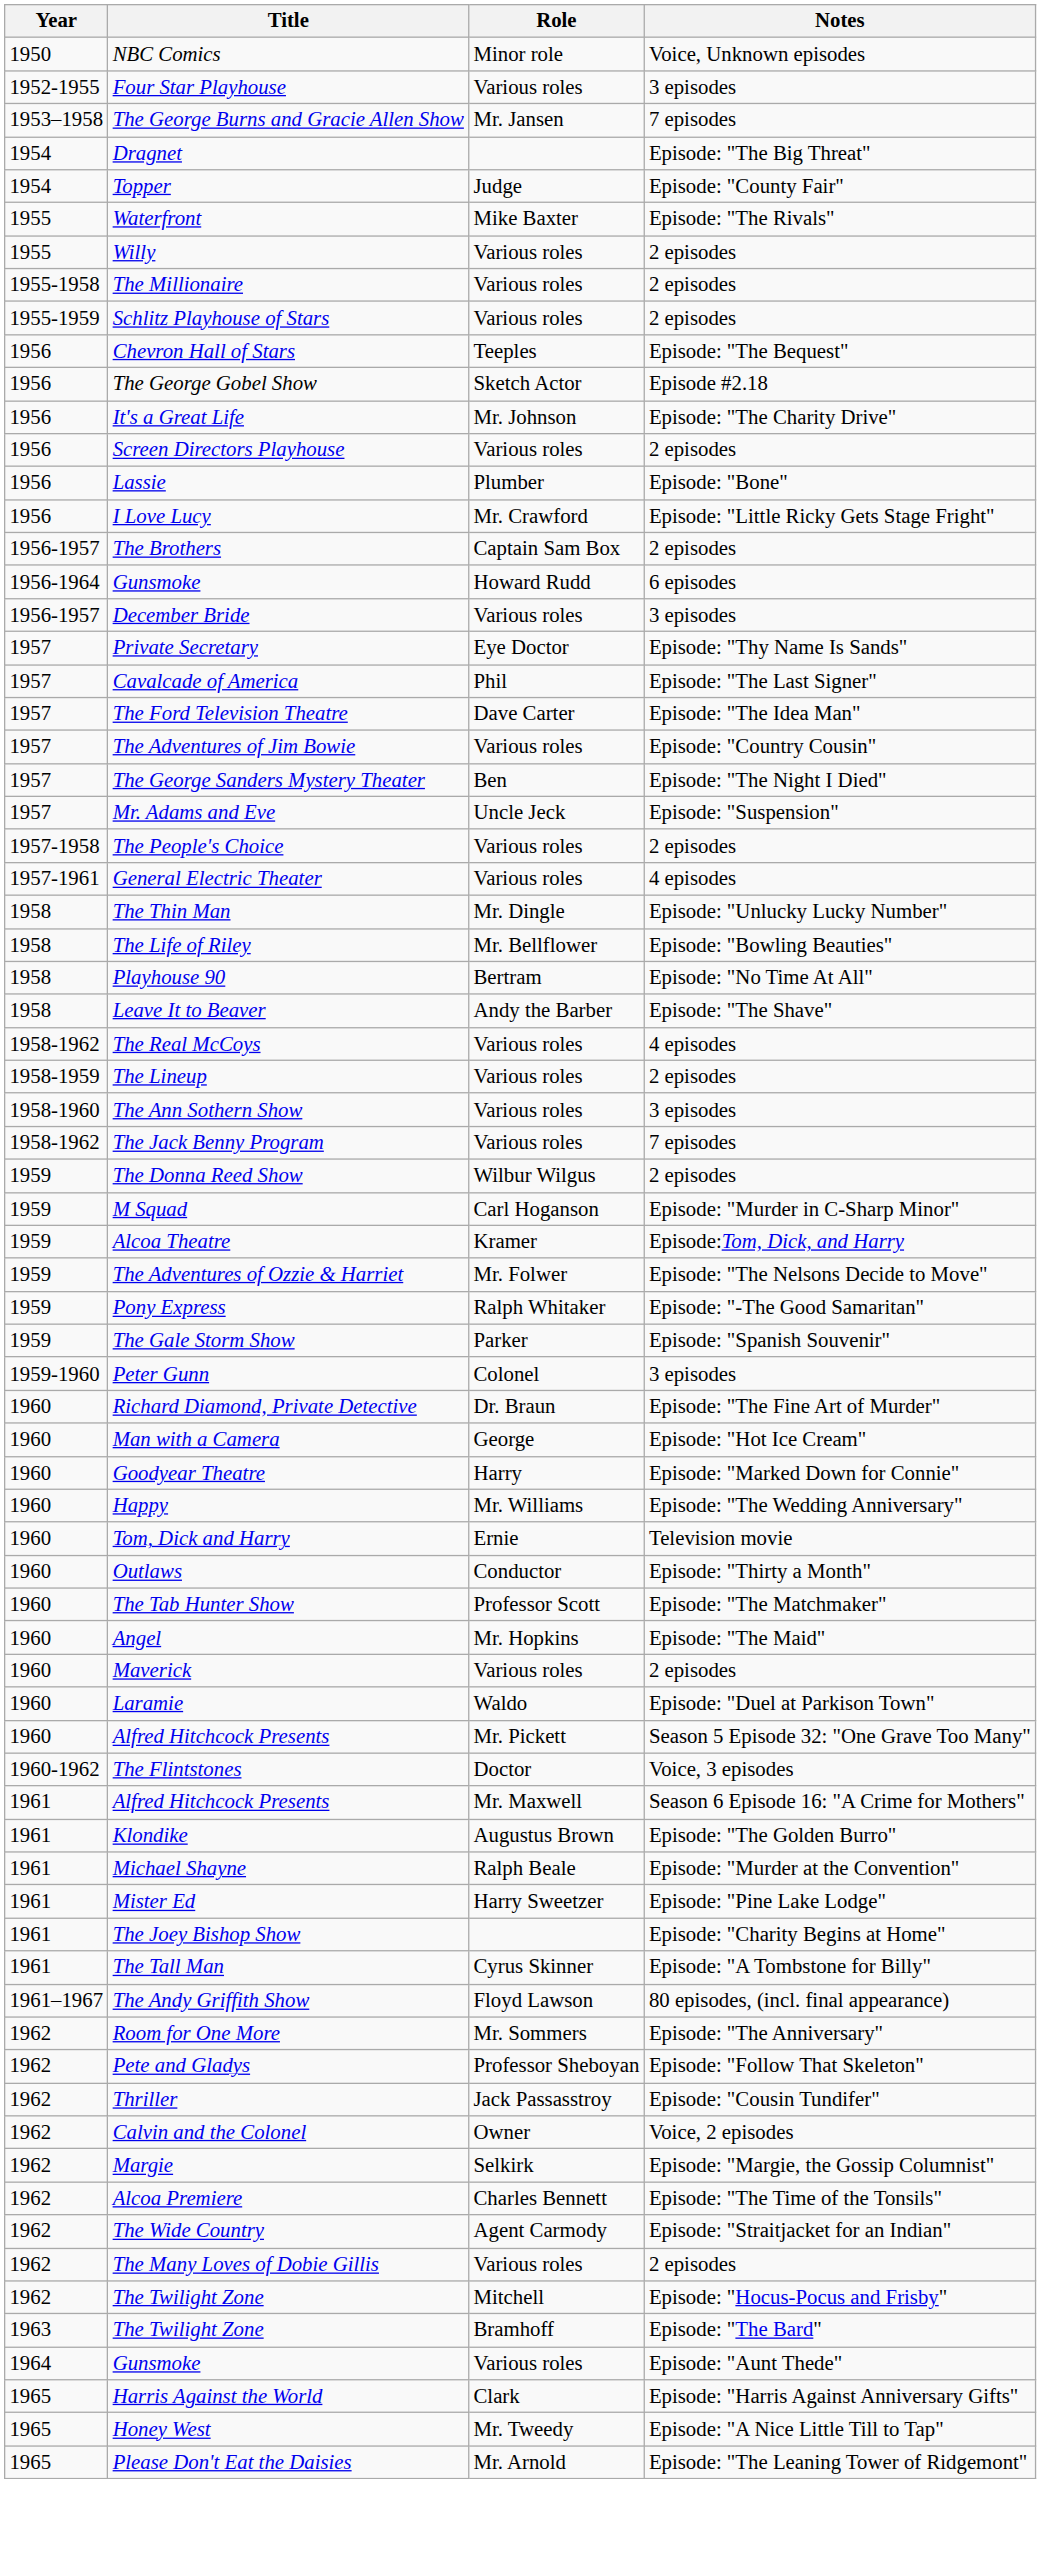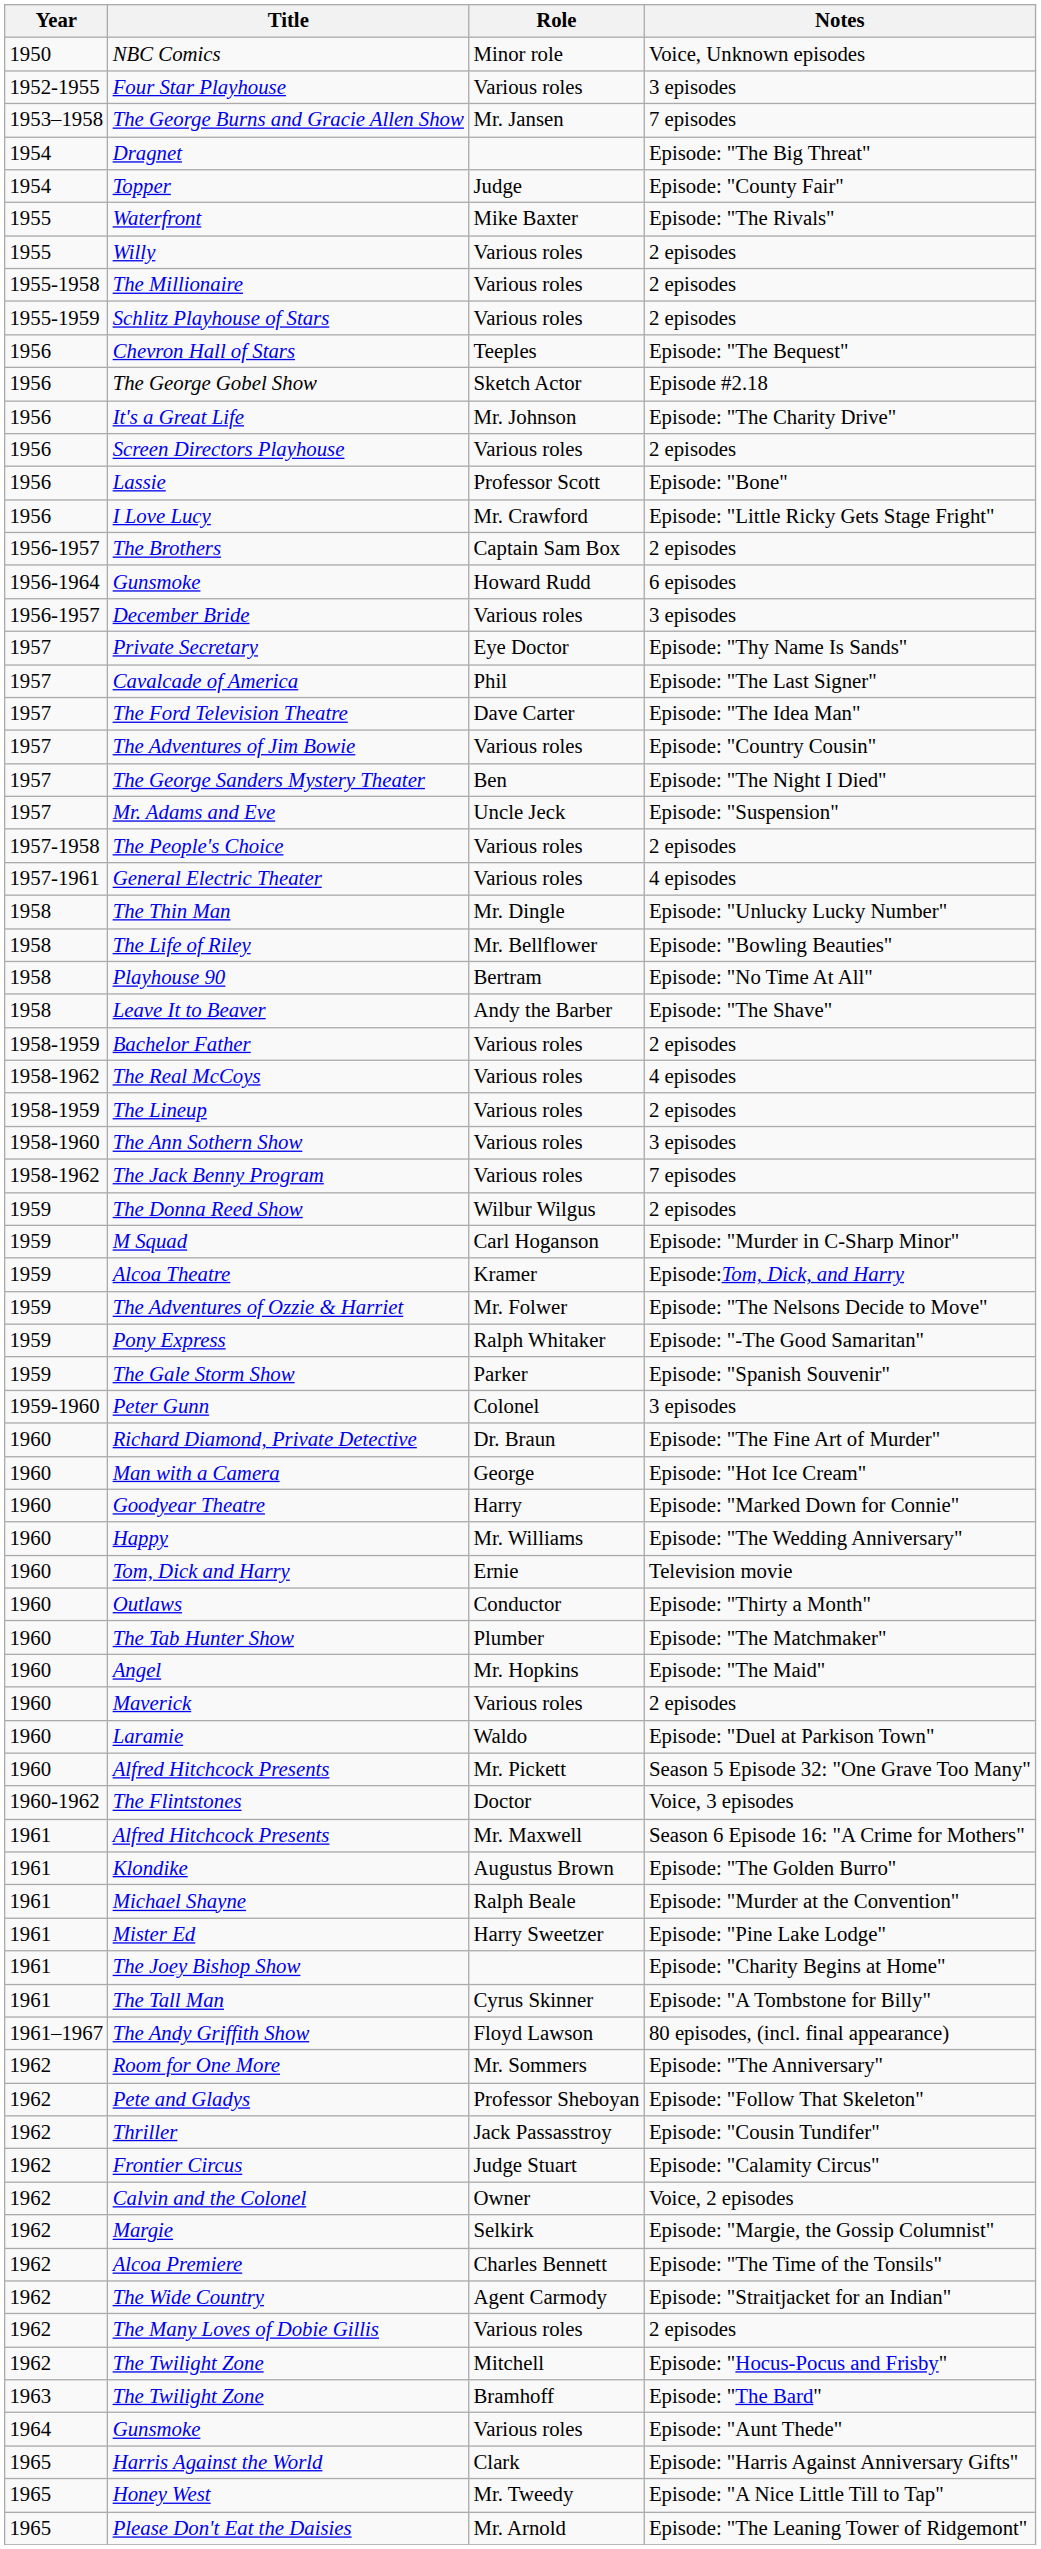Lassie | Role: Plumber -> Professor Scott
+ row: 1958-1959 | Bachelor Father | Various roles | 2 episodes
The Tab Hunter Show | Role: Professor Scott -> Plumber
+ row: 1962 | Frontier Circus | Judge Stuart | Episode: "Calamity Circus"
